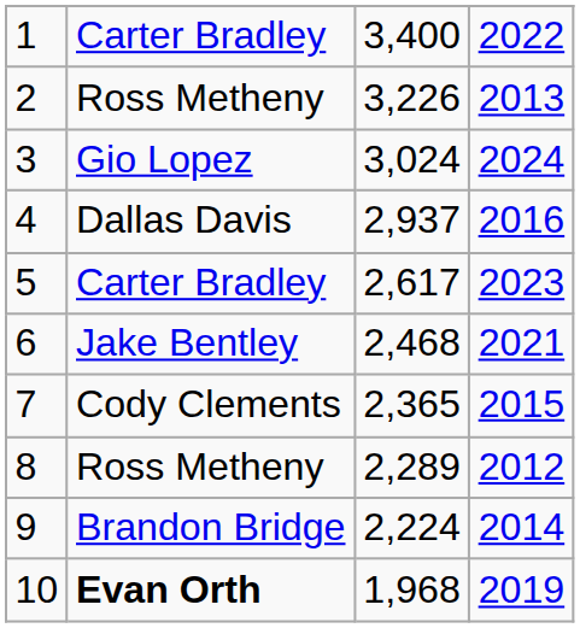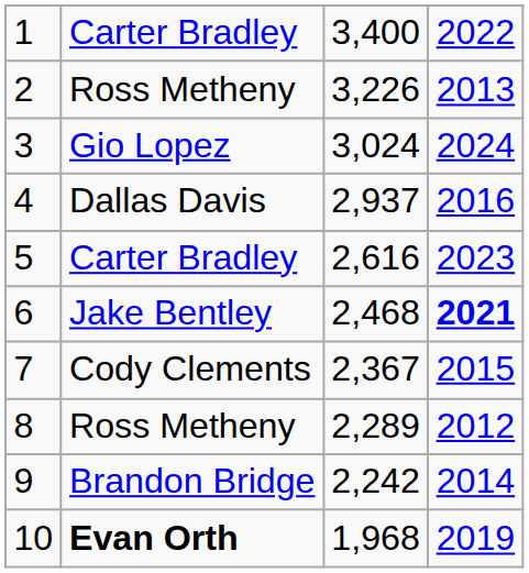5 | column 3: 2,617 -> 2,616
6 | column 4: normal -> bold
7 | column 3: 2,365 -> 2,367
9 | column 3: 2,224 -> 2,242
